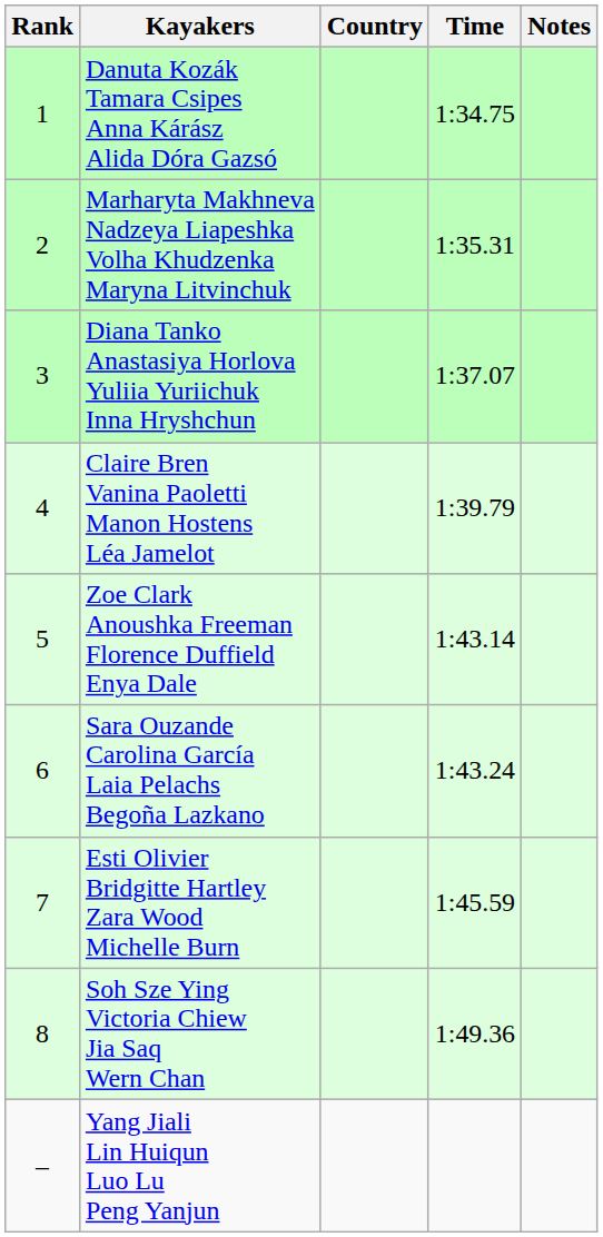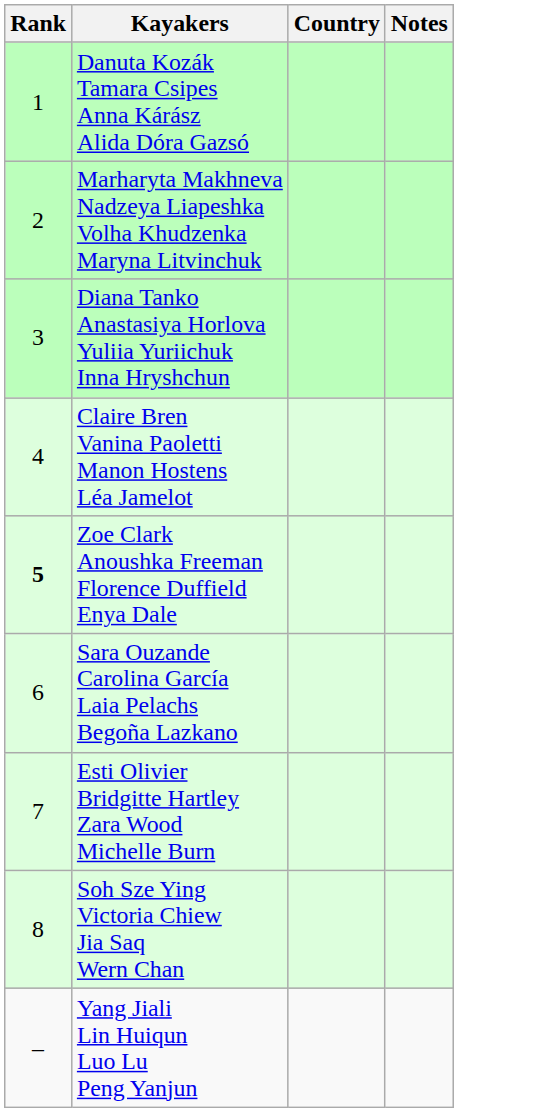- column: Time | 1:34.75 | 1:35.31 | 1:37.07 | 1:39.79 | 1:43.14 | 1:43.24 | 1:45.59 | 1:49.36
Zoe Clark Anoushka Freeman Florence Duffield Enya Dale | Rank: normal -> bold
